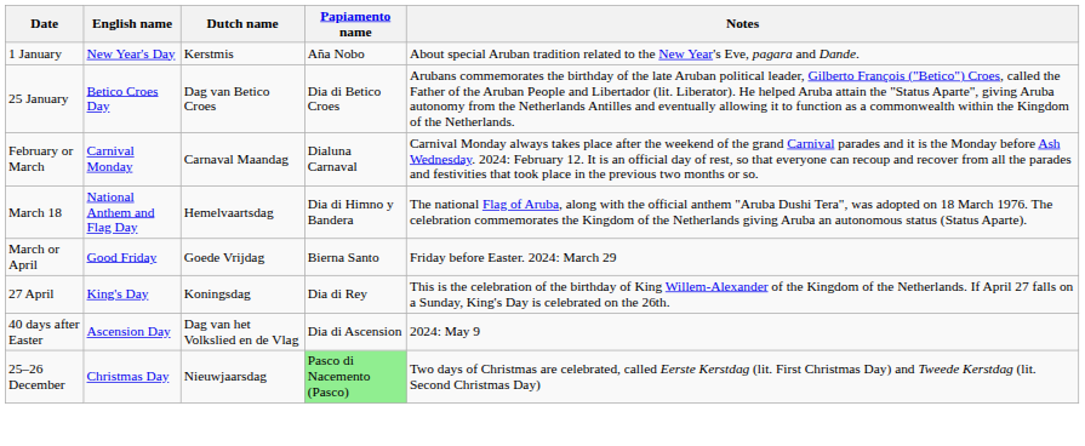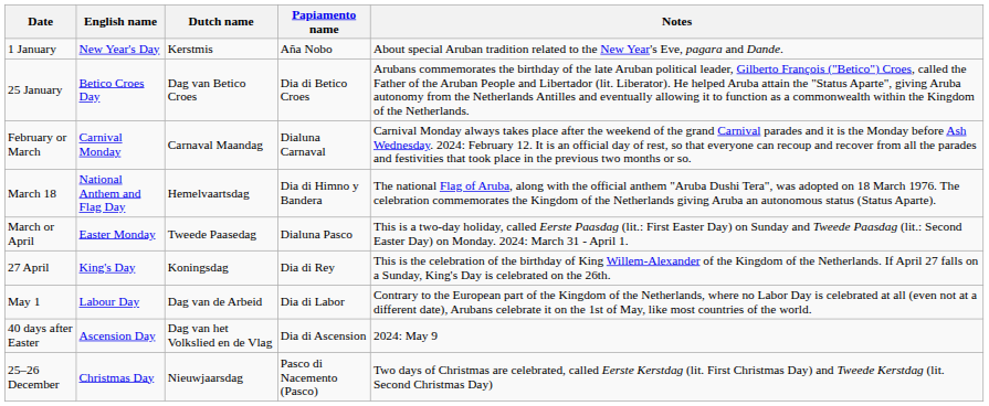- row: March or April | Good Friday | Goede Vrijdag | Bierna Santo | Friday before Easter. 2024: March 29
+ row: March or April | Easter Monday | Tweede Paasedag | Dialuna Pasco | This is a two-day holiday, called Eerste Paasdag (lit.: First Easter Day) on Sunday and Tweede Paasdag (lit.: Second Easter Day) on Monday. 2024: March 31 - April 1.
+ row: May 1 | Labour Day | Dag van de Arbeid | Dia di Labor | Contrary to the European part of the Kingdom of the Netherlands, where no Labor Day is celebrated at all (even not at a different date), Arubans celebrate it on the 1st of May, like most countries of the world.
Christmas Day | Papiamento name: lightgreen background -> no background
